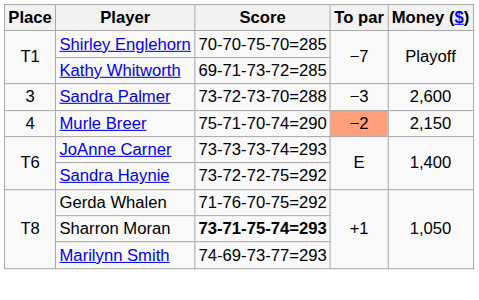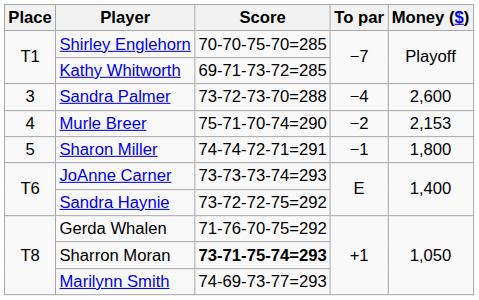Sandra Palmer | To par: −3 -> −4
Murle Breer | To par: lightsalmon background -> no background
Murle Breer | Money ($): 2,150 -> 2,153
+ row: 5 | Sharon Miller | 74-74-72-71=291 | −1 | 1,800
